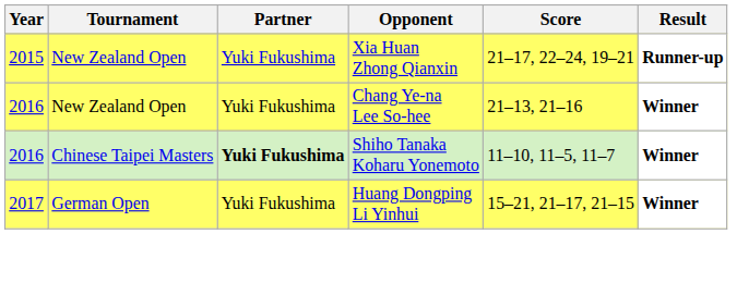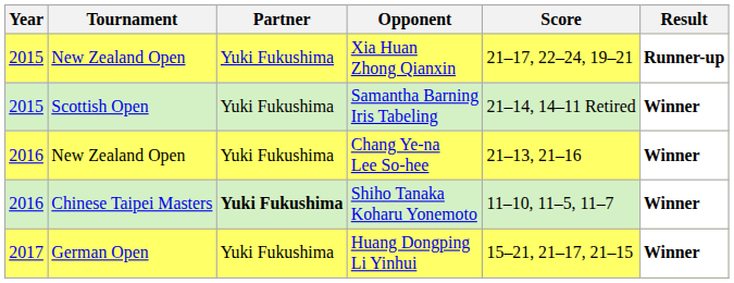+ row: 2015 | Scottish Open | Yuki Fukushima | Samantha Barning Iris Tabeling | 21–14, 14–11 Retired | Winner
